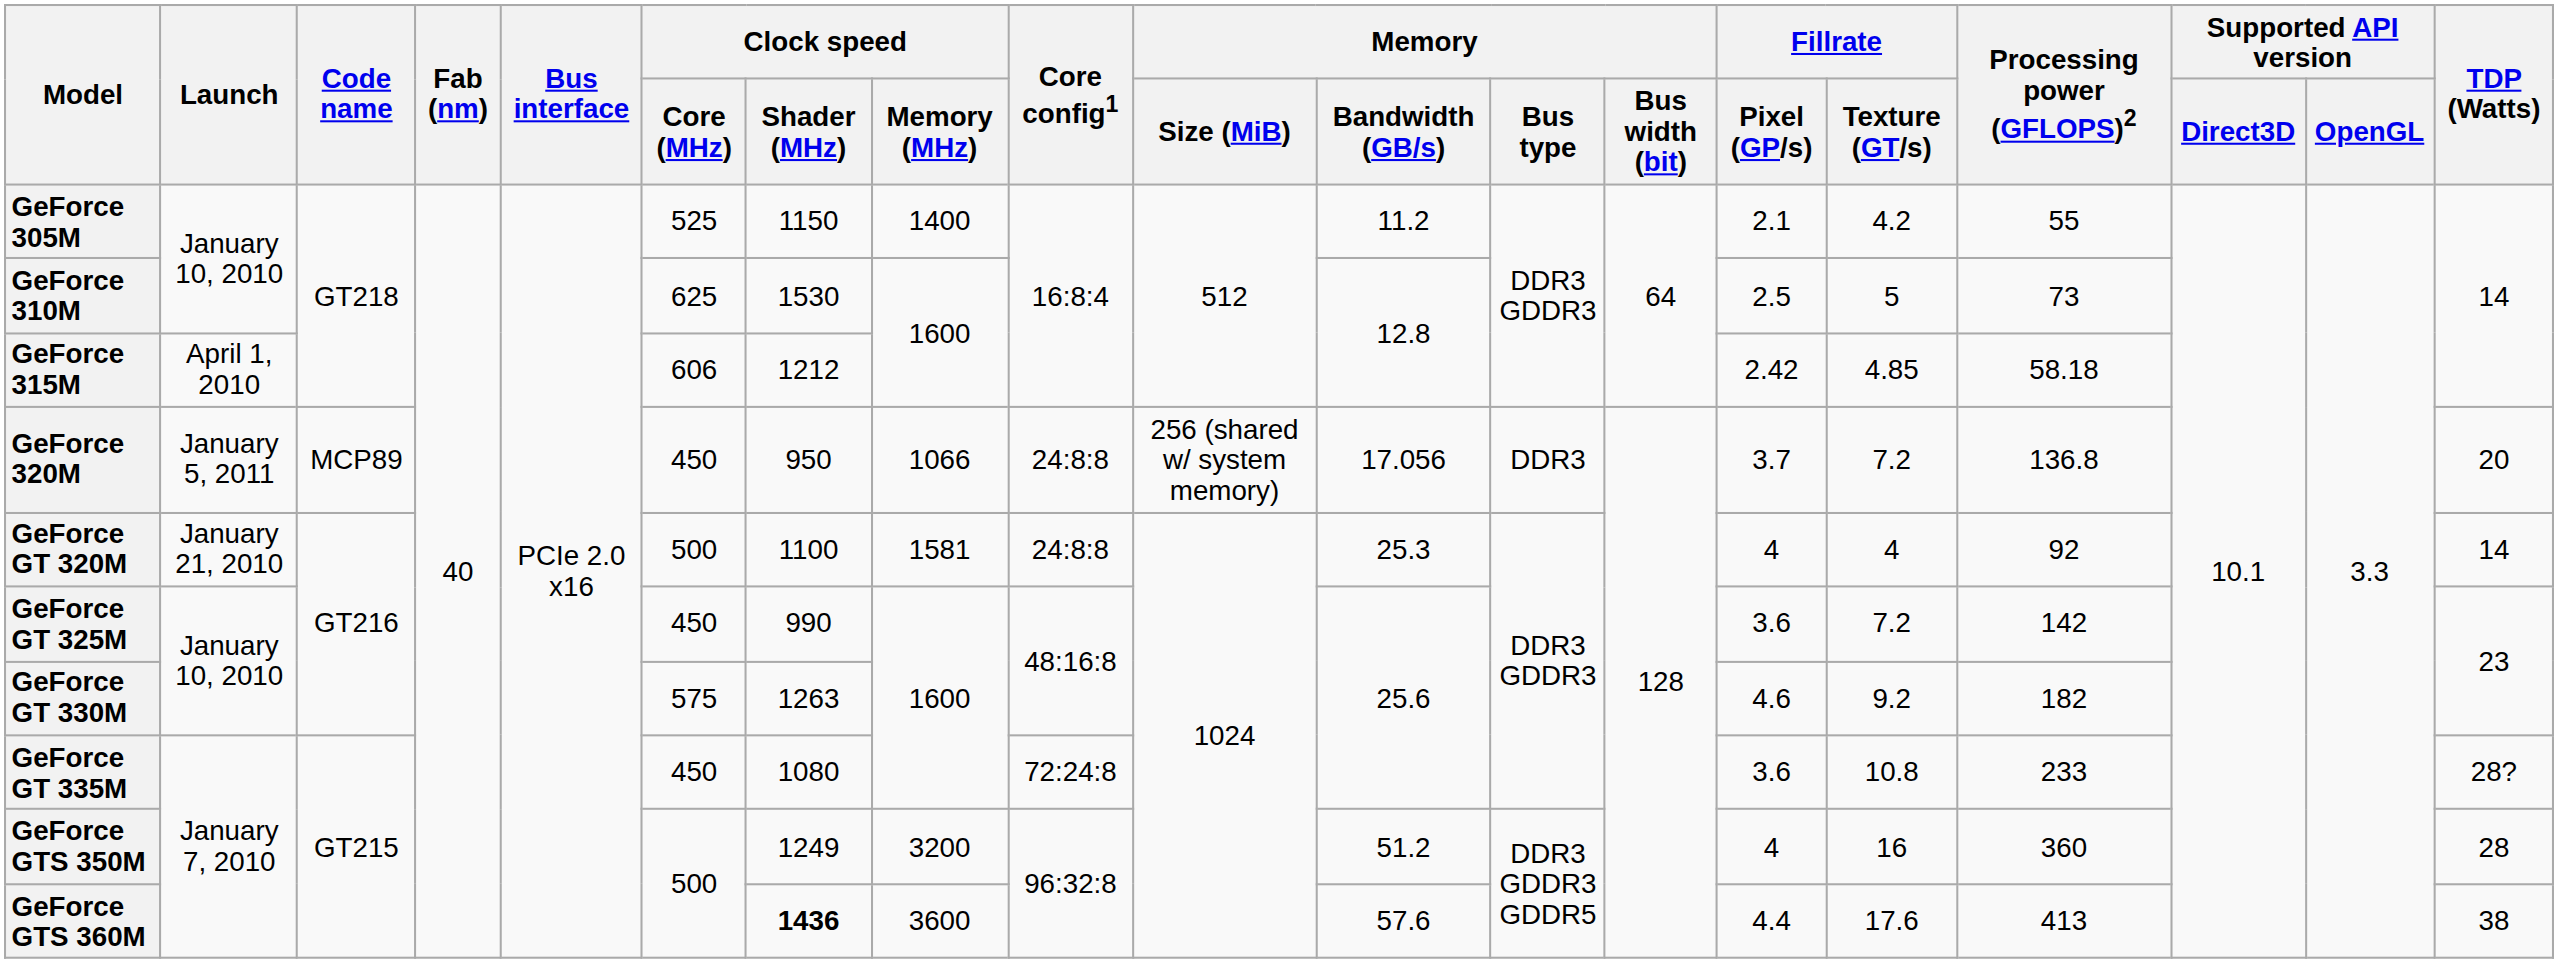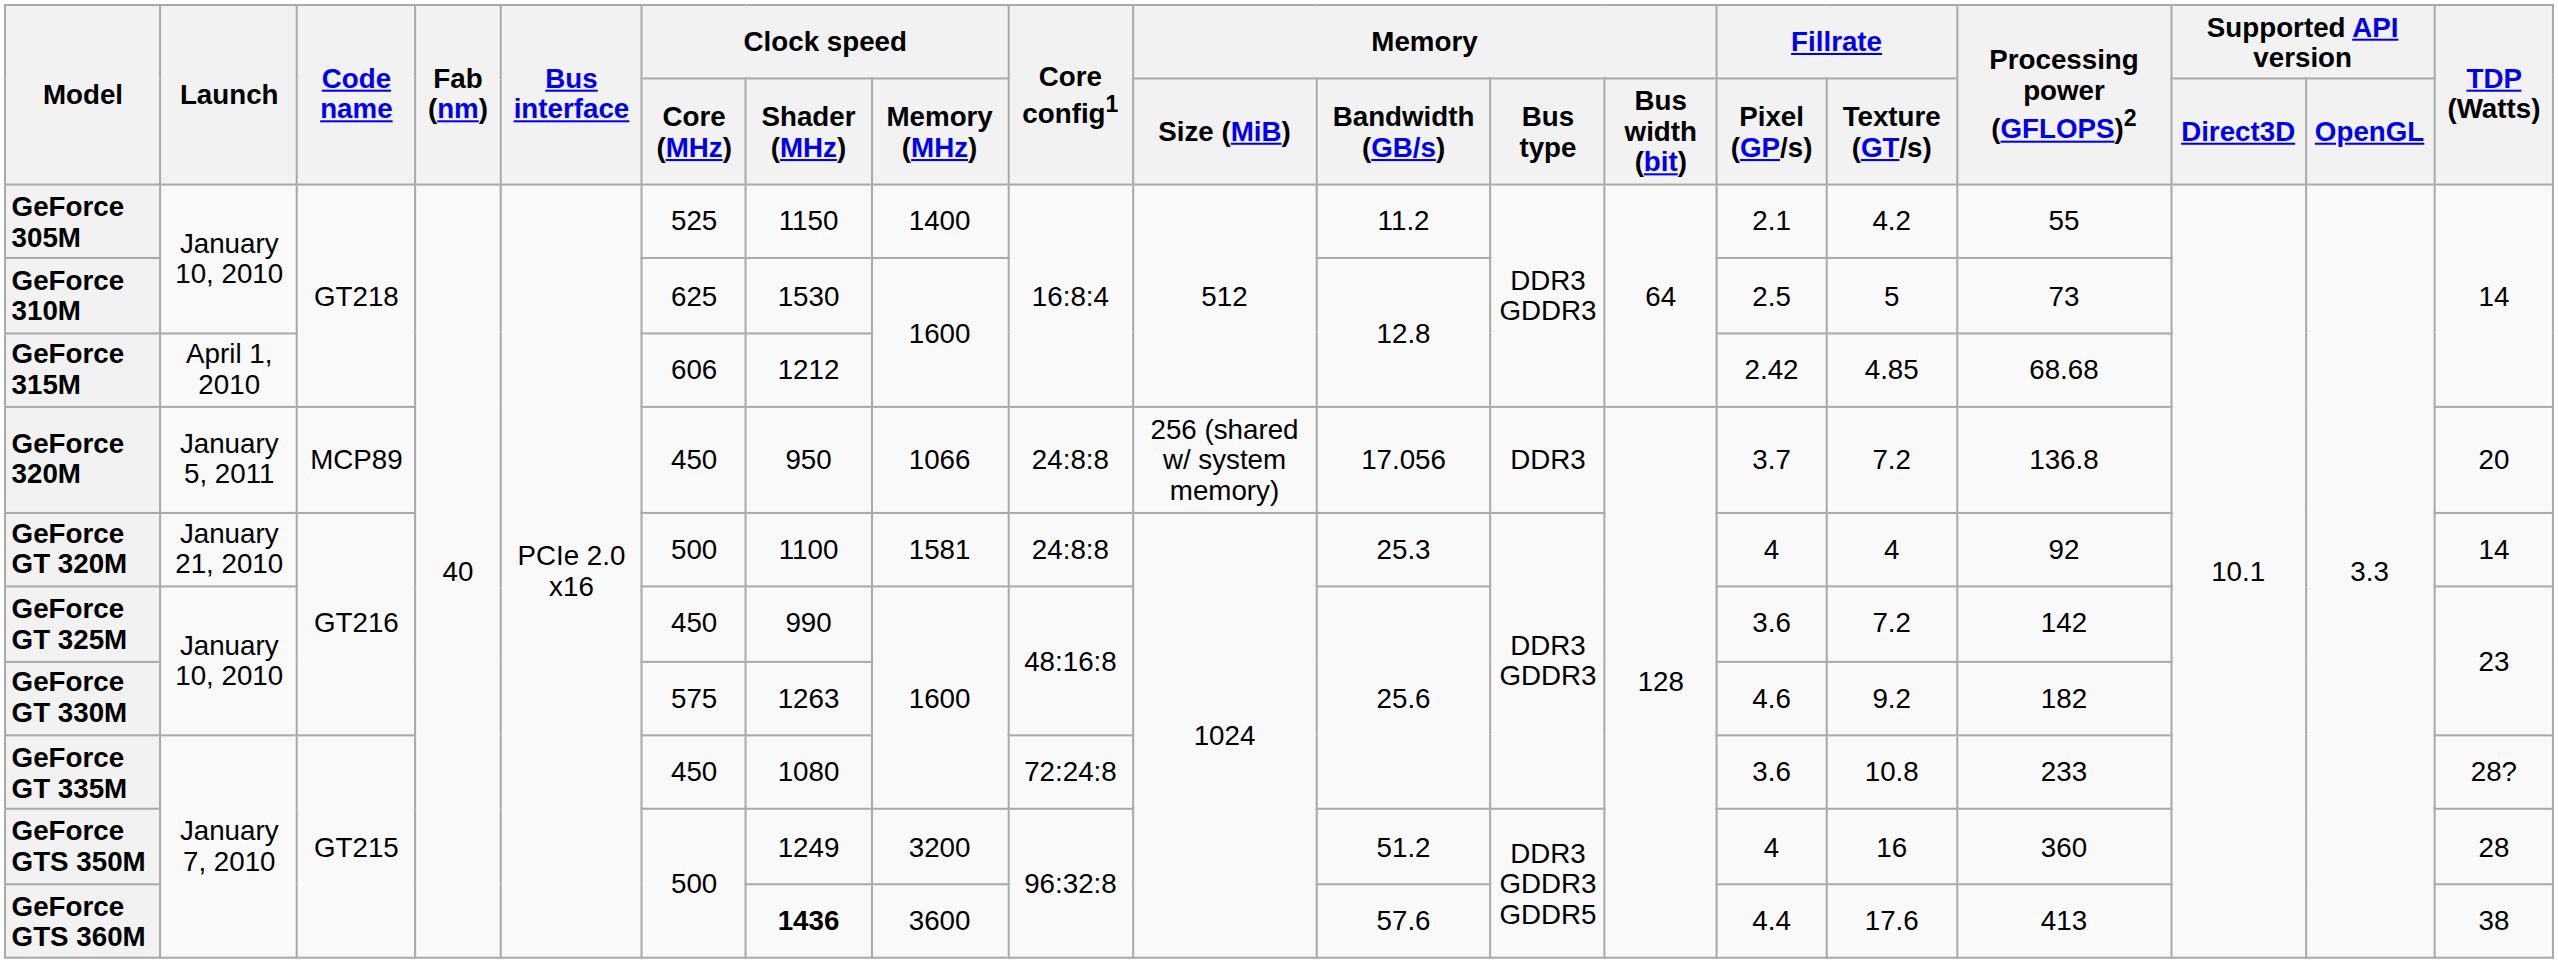GeForce 315M | Processing power (GFLOPS)2: 58.18 -> 68.68
